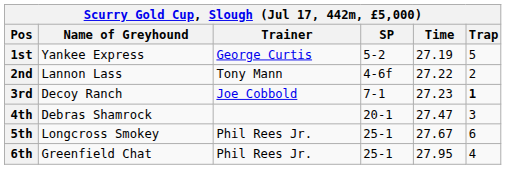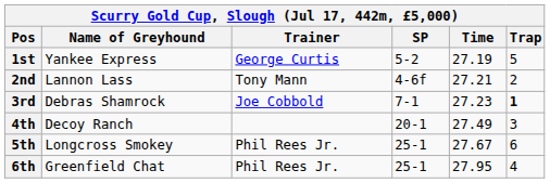2nd | Time: 27.22 -> 27.21
3rd | Name of Greyhound: Decoy Ranch -> Debras Shamrock
4th | Name of Greyhound: Debras Shamrock -> Decoy Ranch
4th | Time: 27.47 -> 27.49
